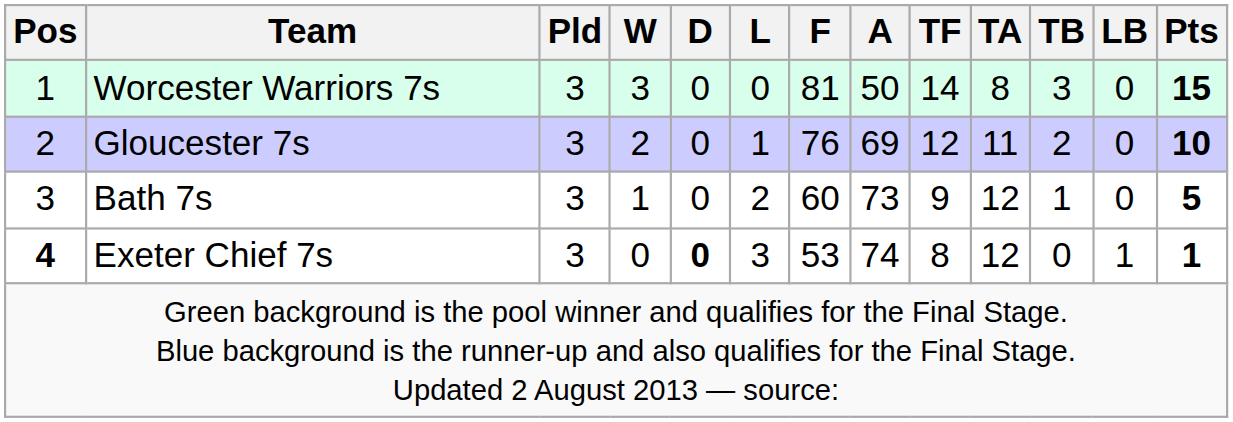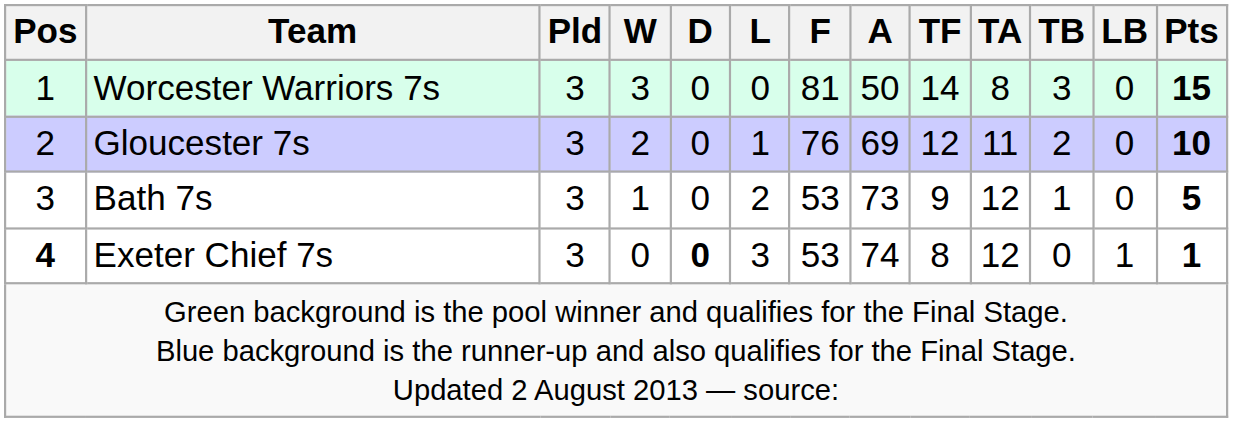Bath 7s | F: 60 -> 53
